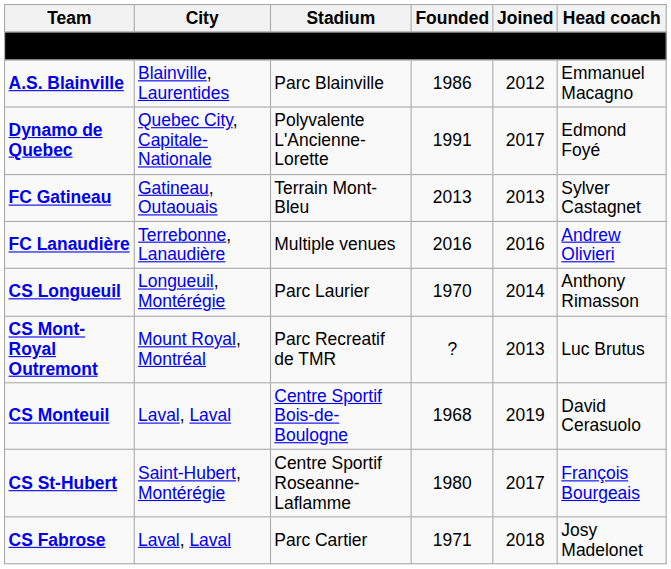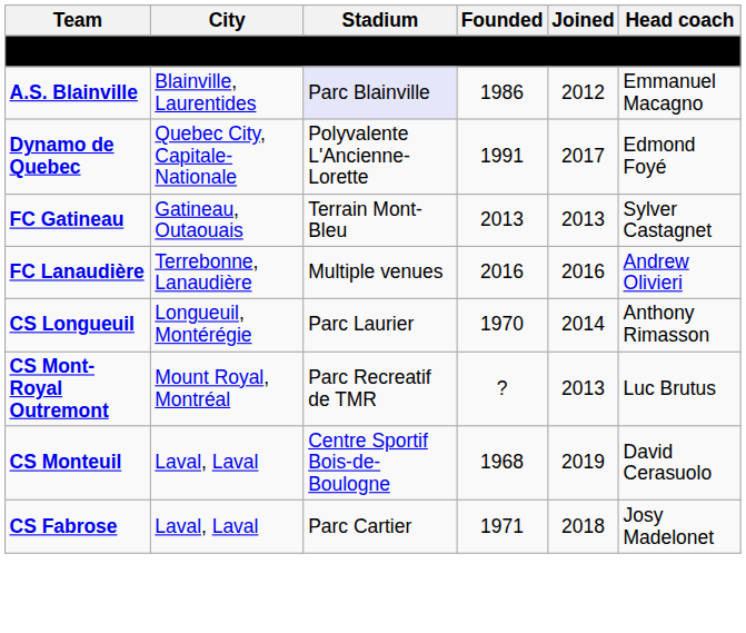A.S. Blainville | Stadium: no background -> lavender background
- row: CS St-Hubert | Saint-Hubert, Montérégie | Centre Sportif Roseanne-Laflamme | 1980 | 2017 | François Bourgeais
